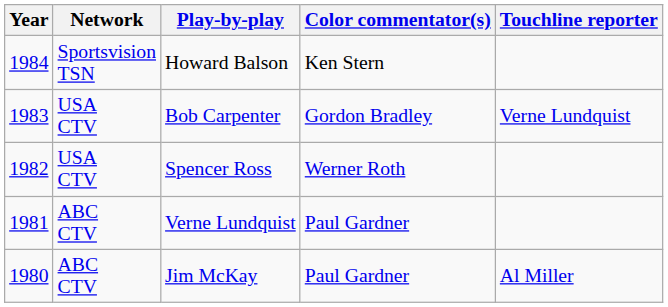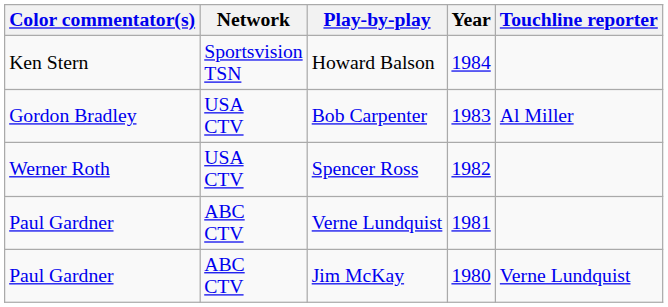columns swapped: Year <-> Color commentator(s)
Bob Carpenter | Touchline reporter: Verne Lundquist -> Al Miller
Jim McKay | Touchline reporter: Al Miller -> Verne Lundquist
